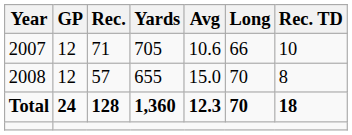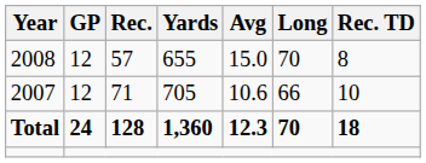rows swapped: 2007 <-> 2008
